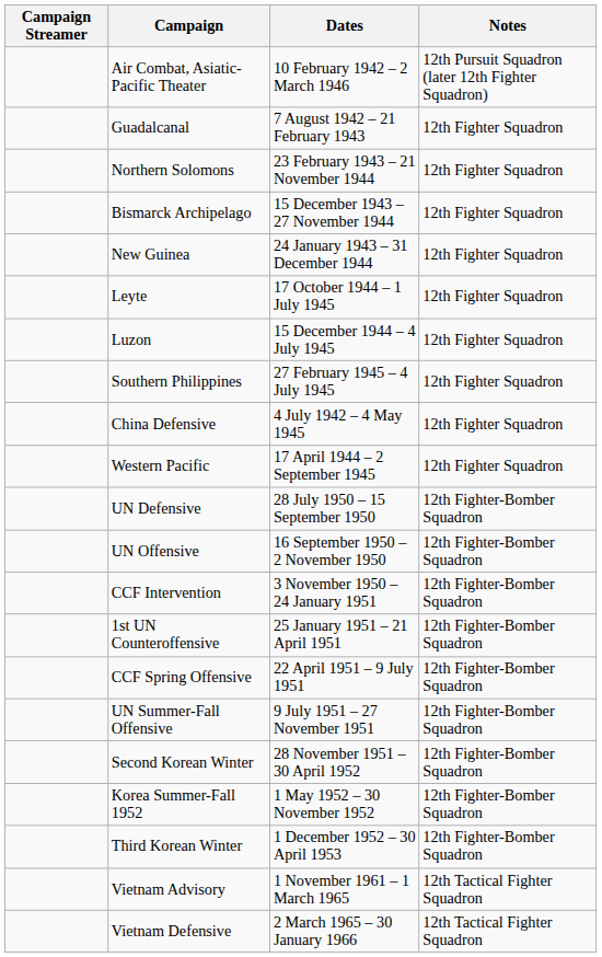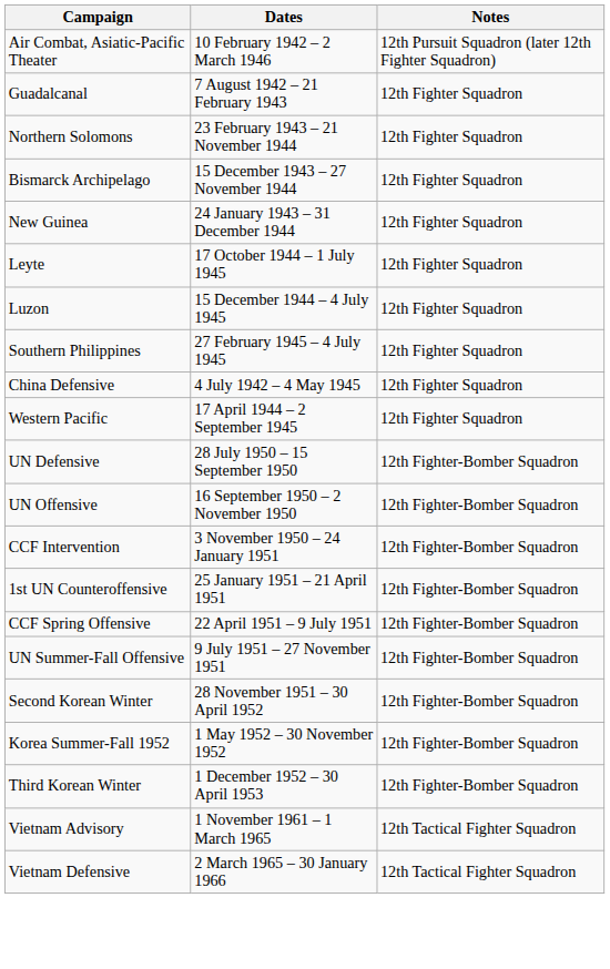- column: Campaign Streamer
